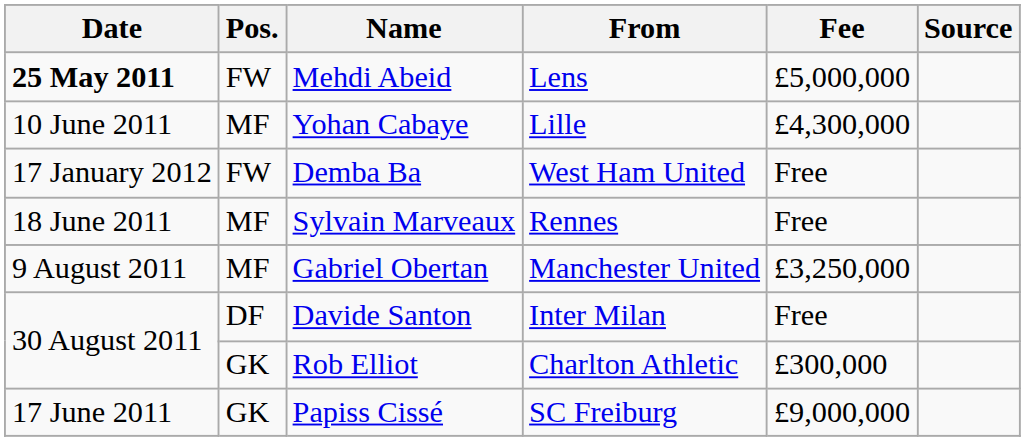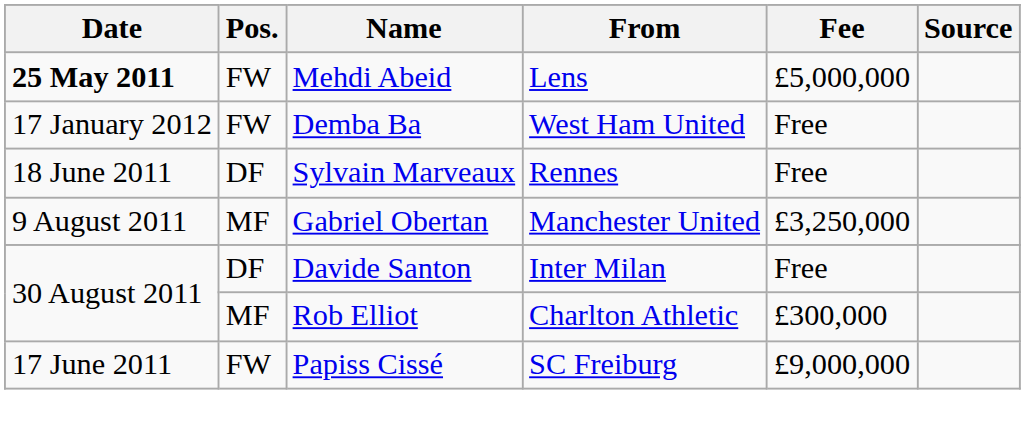- row: 10 June 2011 | MF | Yohan Cabaye | Lille | £4,300,000
Sylvain Marveaux | Pos.: MF -> DF
Rob Elliot | Pos.: GK -> MF
Papiss Cissé | Pos.: GK -> FW
